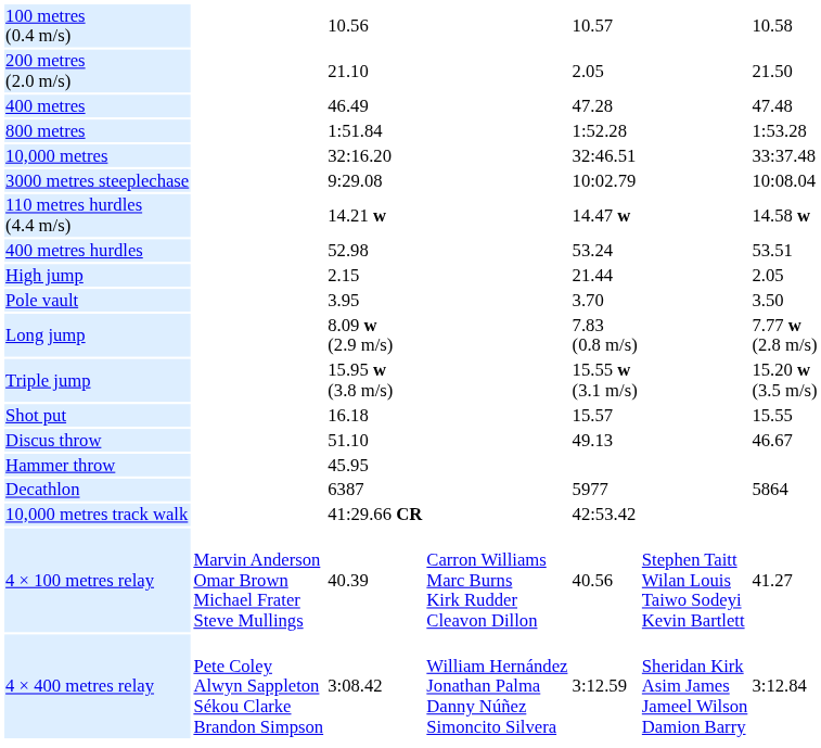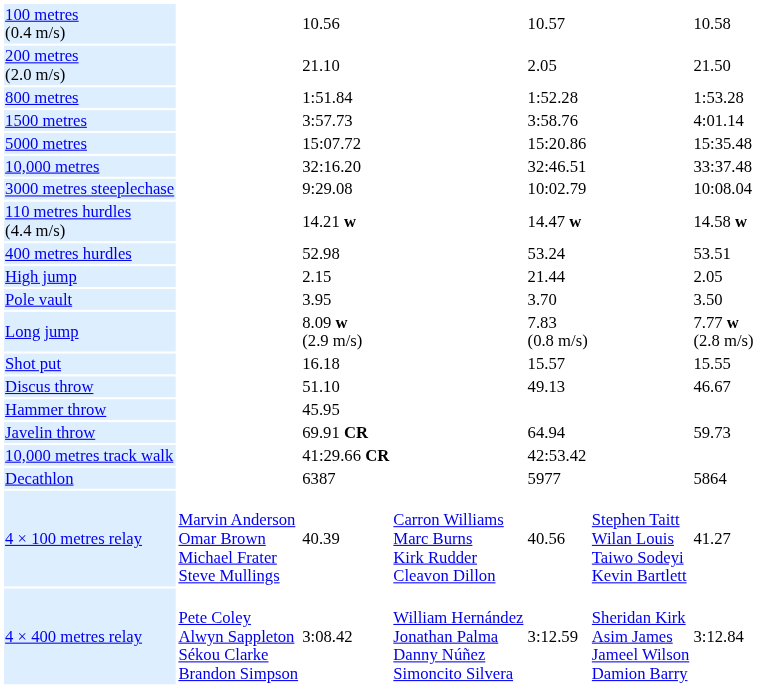- row: 400 metres | 46.49 | 47.28 | 47.48
+ row: 1500 metres | 3:57.73 | 3:58.76 | 4:01.14
+ row: 5000 metres | 15:07.72 | 15:20.86 | 15:35.48
- row: Triple jump | 15.95 w (3.8 m/s) | 15.55 w (3.1 m/s) | 15.20 w (3.5 m/s)
+ row: Javelin throw | 69.91 CR | 64.94 | 59.73
rows swapped: Decathlon <-> 10,000 metres track walk
